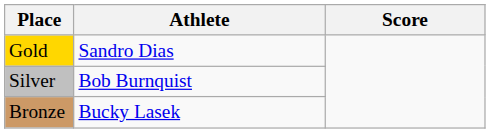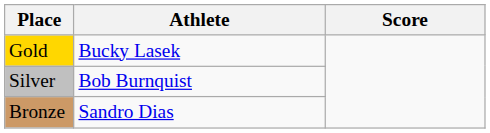Gold | Athlete: Sandro Dias -> Bucky Lasek
Bronze | Athlete: Bucky Lasek -> Sandro Dias
